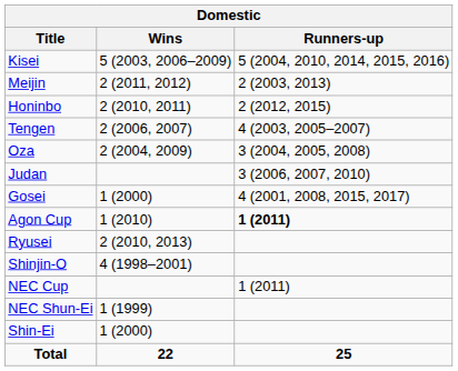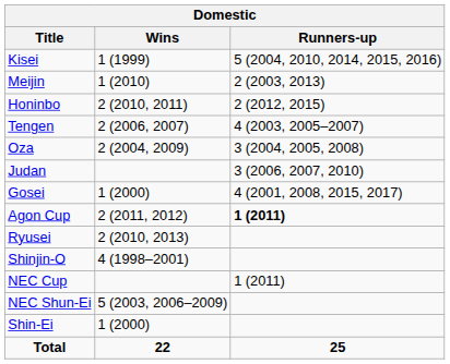Kisei | Wins: 5 (2003, 2006–2009) -> 1 (1999)
Meijin | Wins: 2 (2011, 2012) -> 1 (2010)
Agon Cup | Wins: 1 (2010) -> 2 (2011, 2012)
NEC Shun-Ei | Wins: 1 (1999) -> 5 (2003, 2006–2009)
